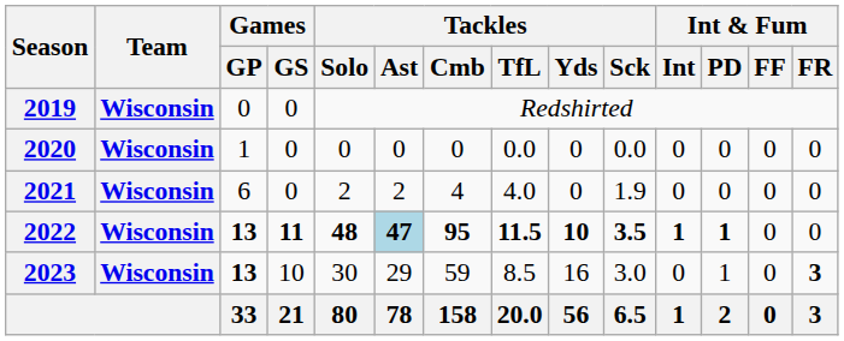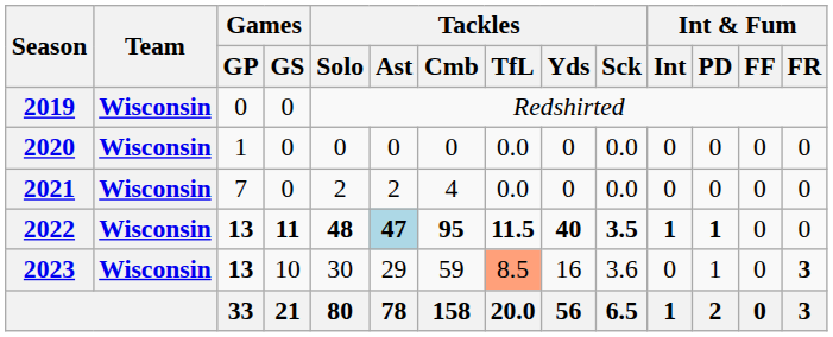2021 | Games / GP: 6 -> 7
2021 | Tackles / TfL: 4.0 -> 0.0
2021 | Tackles / Sck: 1.9 -> 0.0
2022 | Tackles / Yds: 10 -> 40
2023 | Tackles / TfL: no background -> lightsalmon background
2023 | Tackles / Sck: 3.0 -> 3.6
